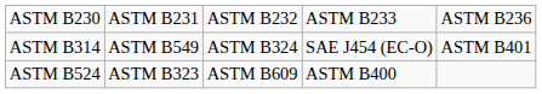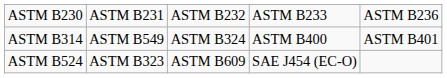ASTM B314 | column 4: SAE J454 (EC-O) -> ASTM B400
ASTM B524 | column 4: ASTM B400 -> SAE J454 (EC-O)
